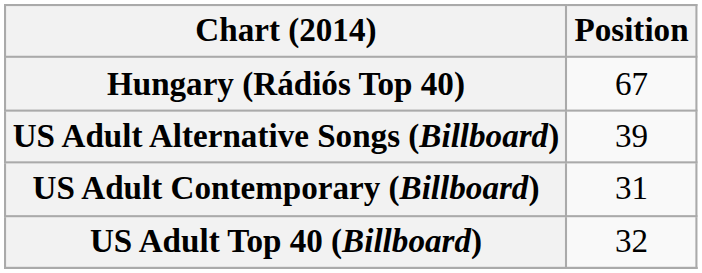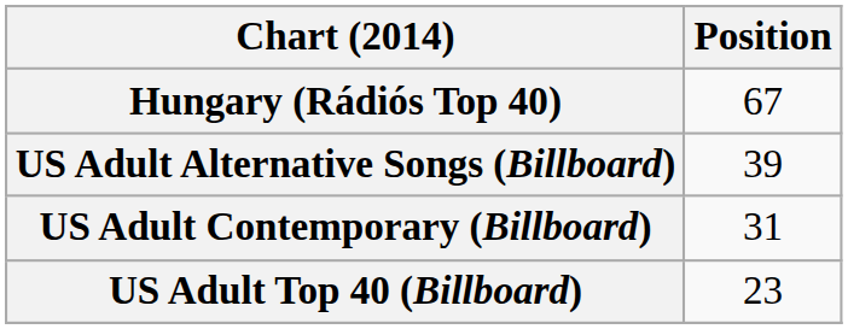US Adult Top 40 (Billboard) | Position: 32 -> 23
